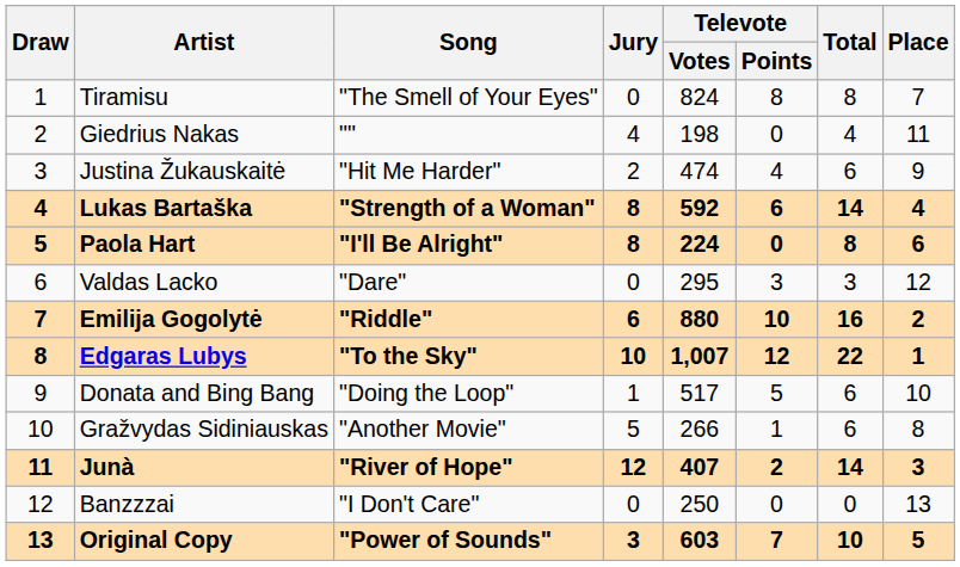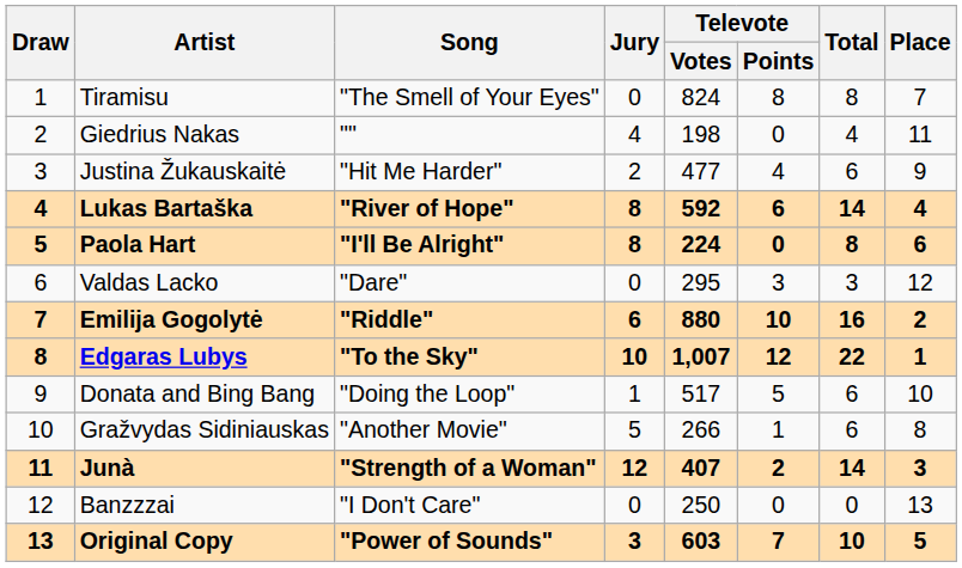Justina Žukauskaitė | Televote / Votes: 474 -> 477
Lukas Bartaška | Song: "Strength of a Woman" -> "River of Hope"
Junà | Song: "River of Hope" -> "Strength of a Woman"
